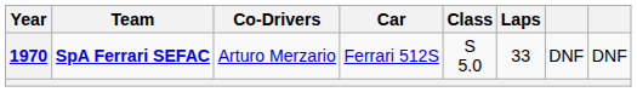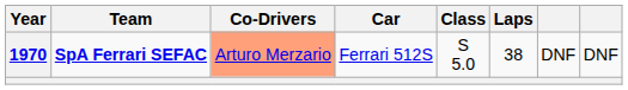1970 | Co-Drivers: no background -> lightsalmon background
1970 | Laps: 33 -> 38
